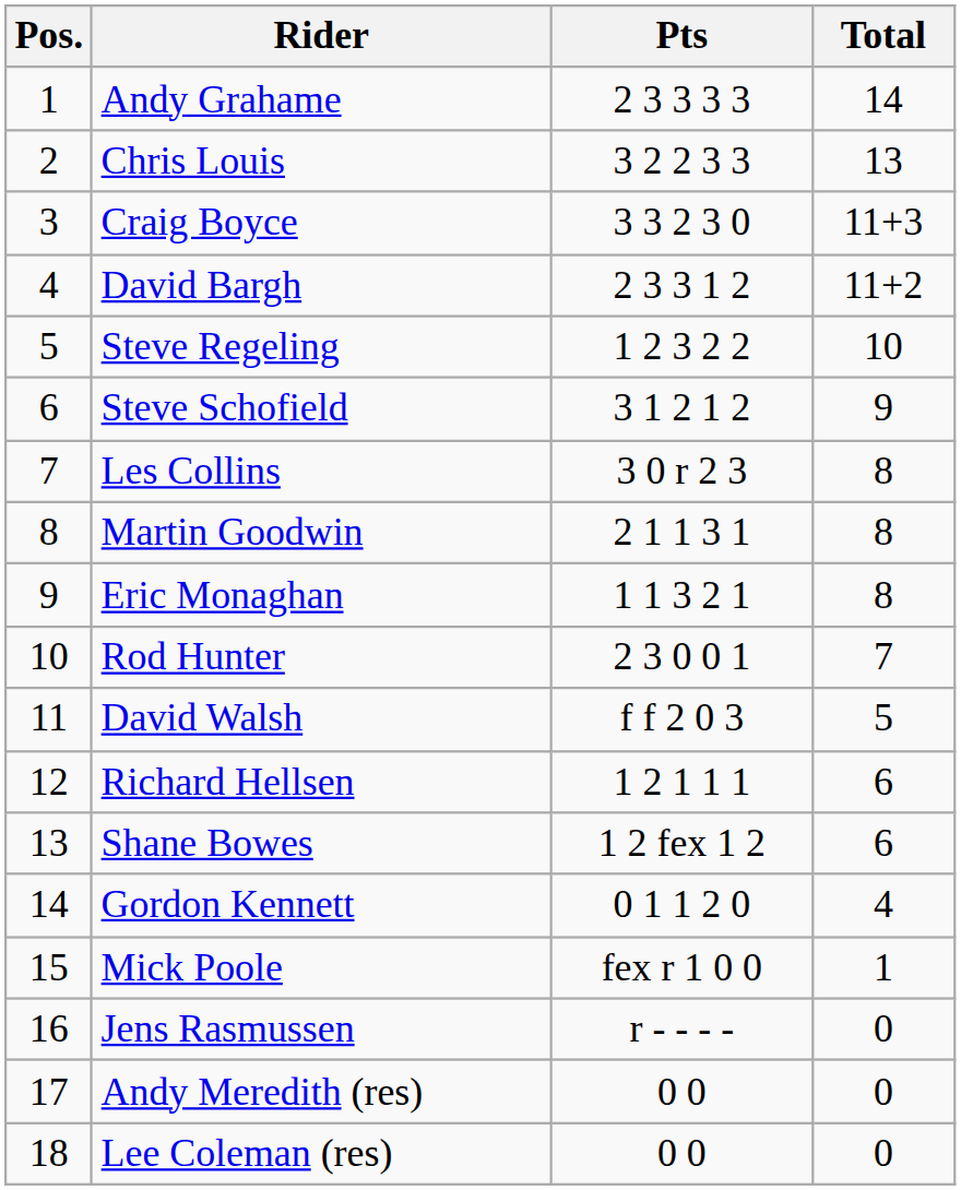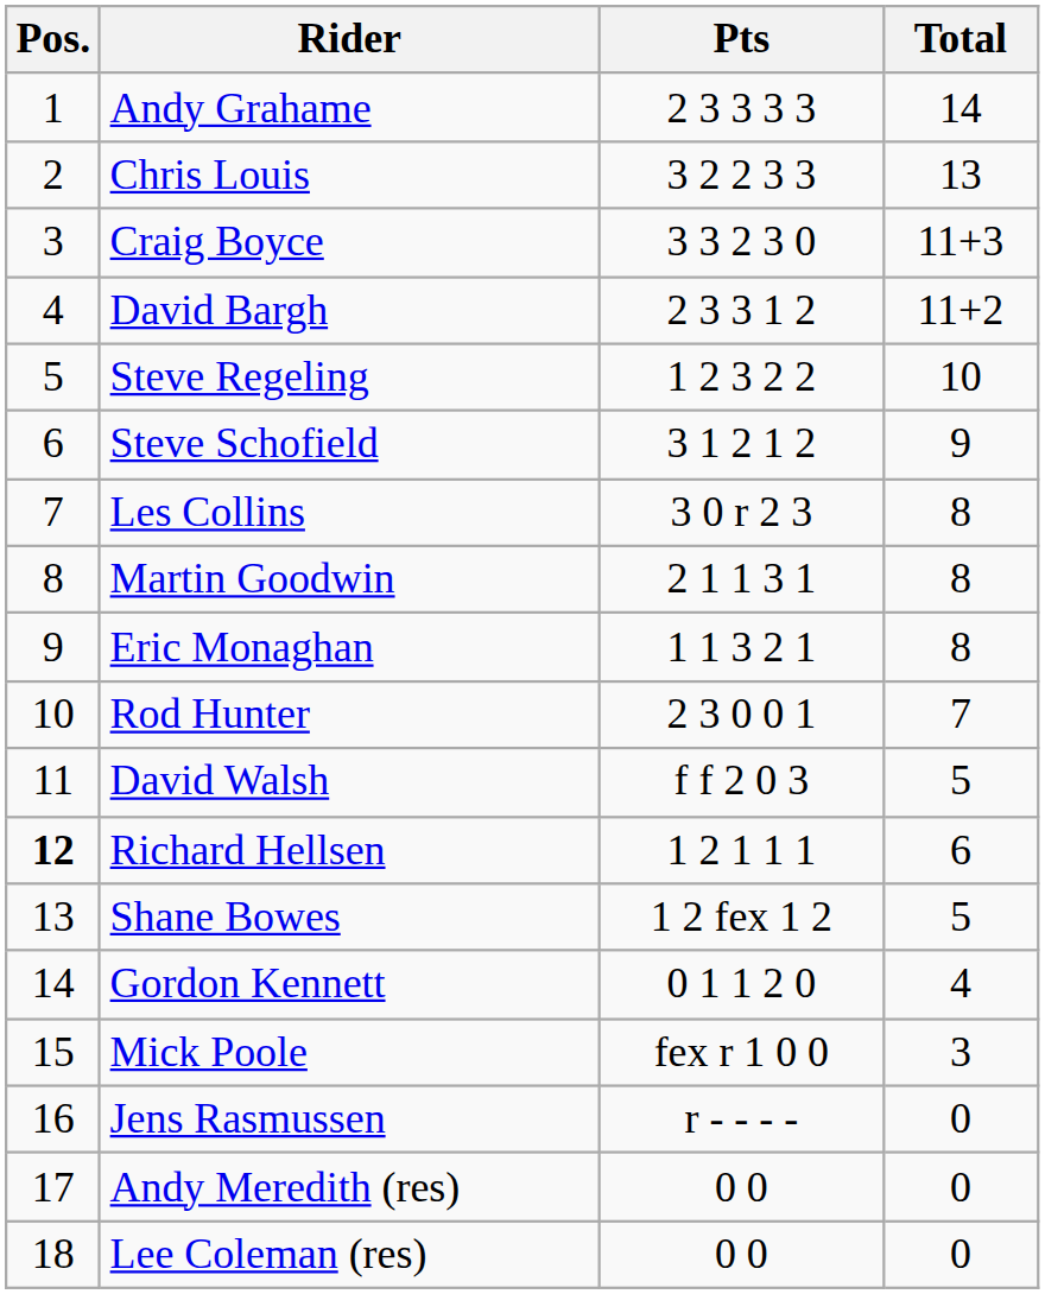Richard Hellsen | Pos.: normal -> bold
Shane Bowes | Total: 6 -> 5
Mick Poole | Total: 1 -> 3
